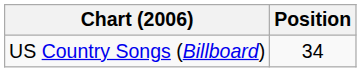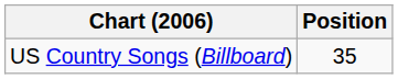US Country Songs (Billboard) | Position: 34 -> 35
